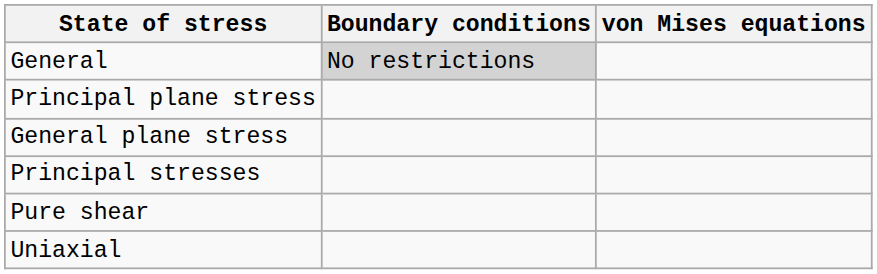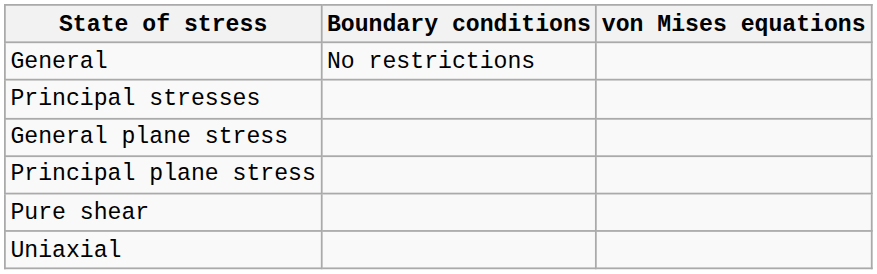General | Boundary conditions: lightgrey background -> no background
rows swapped: Principal stresses <-> Principal plane stress
